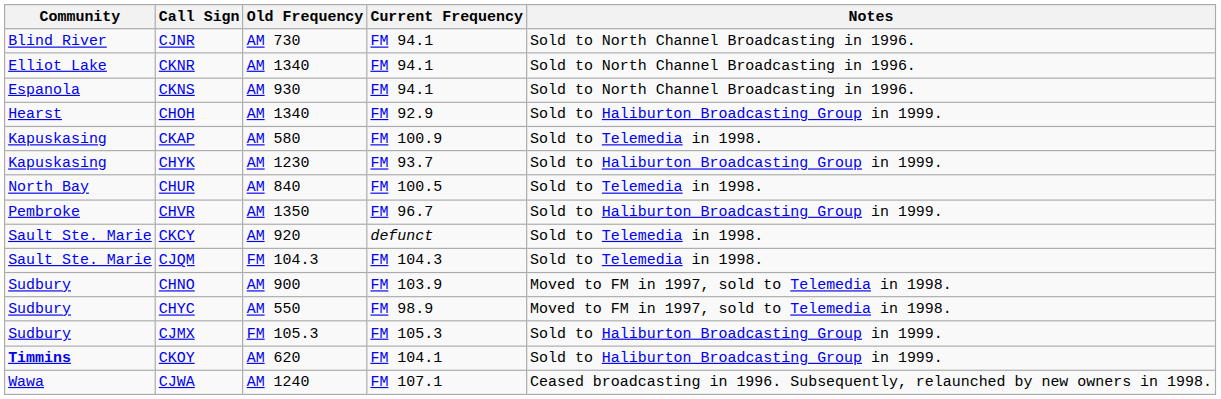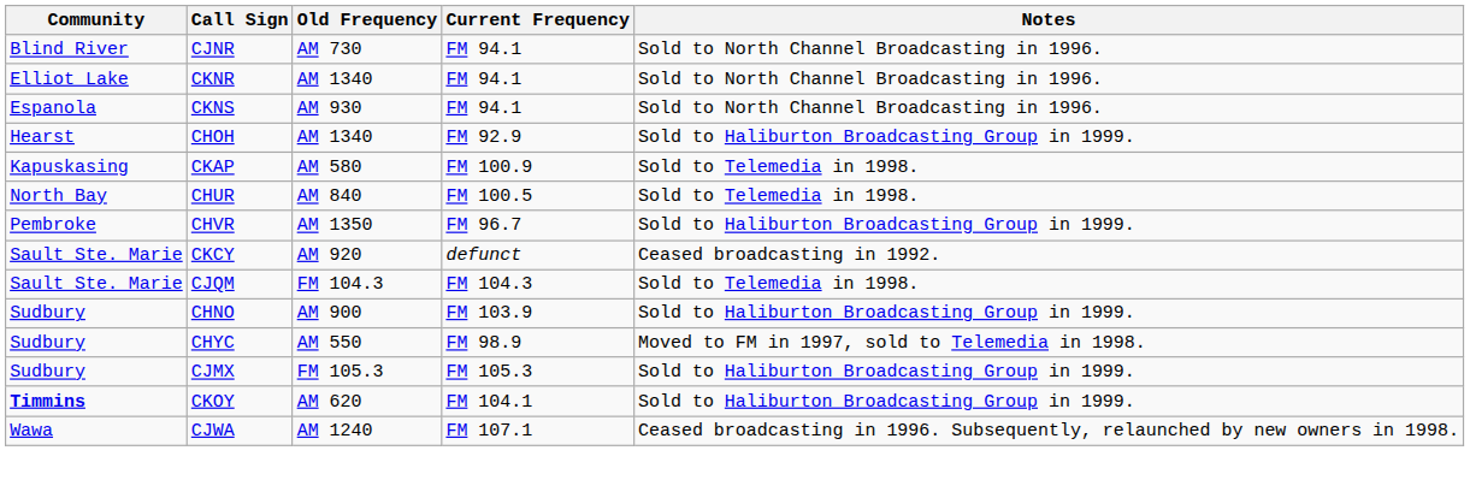- row: Kapuskasing | CHYK | AM 1230 | FM 93.7 | Sold to Haliburton Broadcasting Group in 1999.
CKCY | Notes: Sold to Telemedia in 1998. -> Ceased broadcasting in 1992.
CHNO | Notes: Moved to FM in 1997, sold to Telemedia in 1998. -> Sold to Haliburton Broadcasting Group in 1999.
